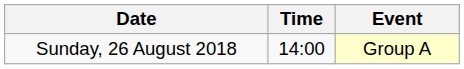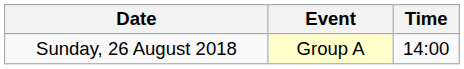columns swapped: Time <-> Event
